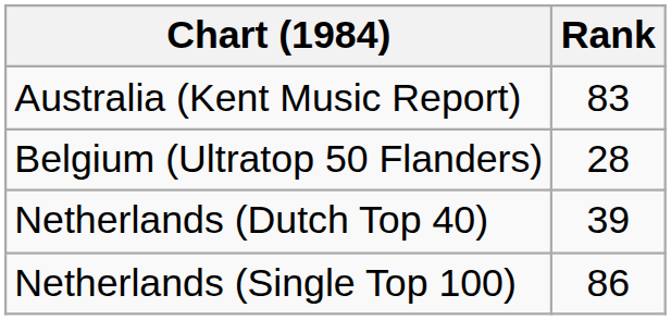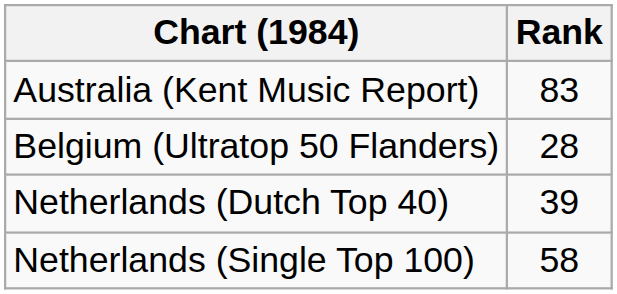Netherlands (Single Top 100) | Rank: 86 -> 58
